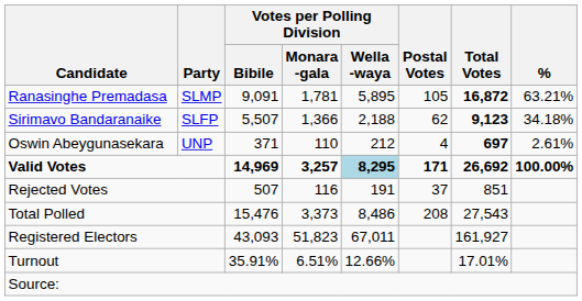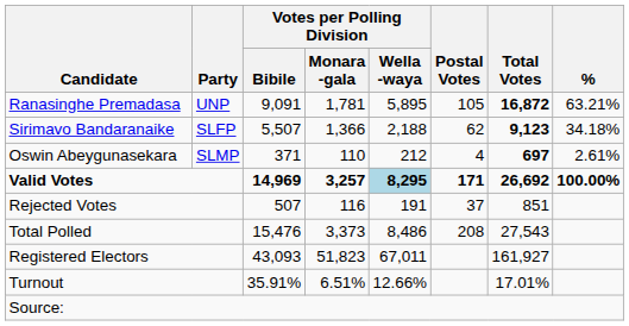Ranasinghe Premadasa | Party: SLMP -> UNP
Oswin Abeygunasekara | Party: UNP -> SLMP
